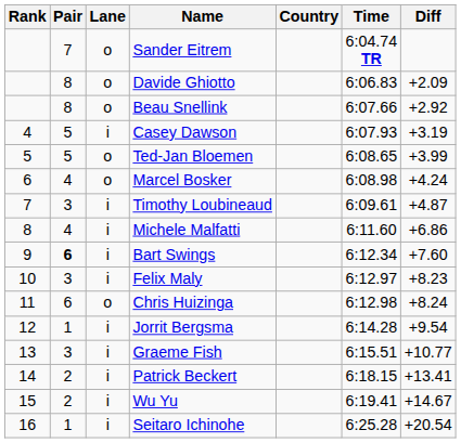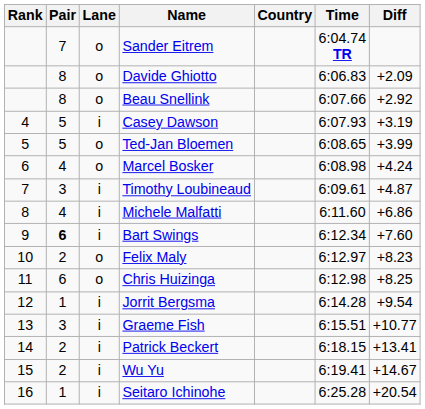Felix Maly | Pair: 3 -> 2
Felix Maly | Lane: i -> o
Chris Huizinga | Diff: +8.24 -> +8.25
